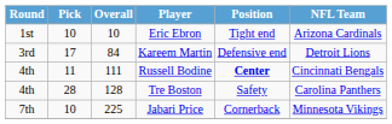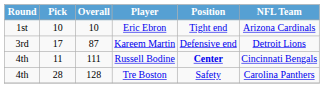Kareem Martin | Overall: 84 -> 87
- row: 7th | 10 | 225 | Jabari Price | Cornerback | Minnesota Vikings
